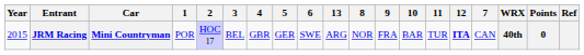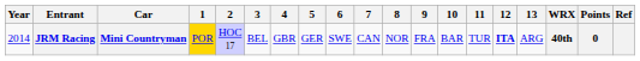columns swapped: 7 <-> 13
JRM Racing | Year: 2015 -> 2014
JRM Racing | 1: no background -> gold background
